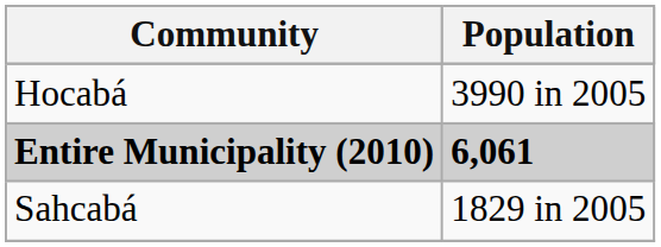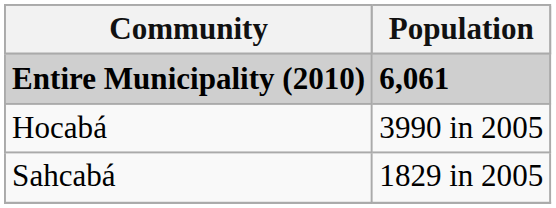rows swapped: Entire Municipality (2010) <-> Hocabá
